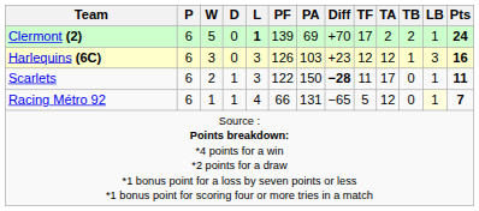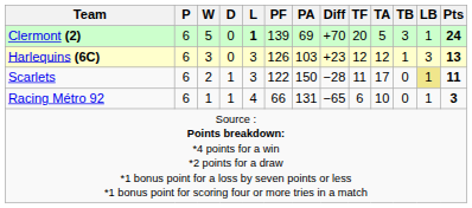Clermont (2) | TF: 17 -> 20
Clermont (2) | TA: 2 -> 5
Clermont (2) | TB: 2 -> 3
Harlequins (6C) | Pts: 16 -> 13
Scarlets | Diff: bold -> normal
Scarlets | LB: no background -> khaki background
Racing Métro 92 | TF: 5 -> 6
Racing Métro 92 | TA: 12 -> 10
Racing Métro 92 | LB: lightyellow background -> no background
Racing Métro 92 | Pts: 7 -> 3
